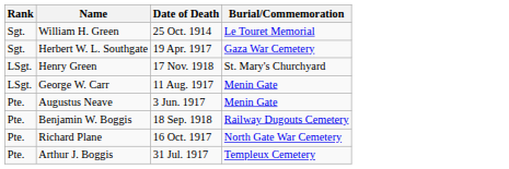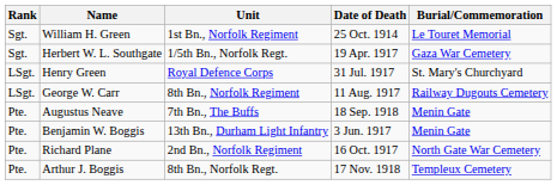+ column: Unit | 1st Bn., Norfolk Regiment | 1/5th Bn., Norfolk Regt. | Royal Defence Corps | 8th Bn., Norfolk Regiment | 7th Bn., The Buffs | 13th Bn., Durham Light Infantry | 2nd Bn., Norfolk Regiment | 8th Bn., Norfolk Regt.
Henry Green | Date of Death: 17 Nov. 1918 -> 31 Jul. 1917
George W. Carr | Burial/Commemoration: Menin Gate -> Railway Dugouts Cemetery
Augustus Neave | Date of Death: 3 Jun. 1917 -> 18 Sep. 1918
Benjamin W. Boggis | Date of Death: 18 Sep. 1918 -> 3 Jun. 1917
Benjamin W. Boggis | Burial/Commemoration: Railway Dugouts Cemetery -> Menin Gate
Arthur J. Boggis | Date of Death: 31 Jul. 1917 -> 17 Nov. 1918
